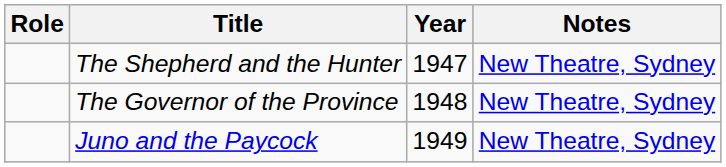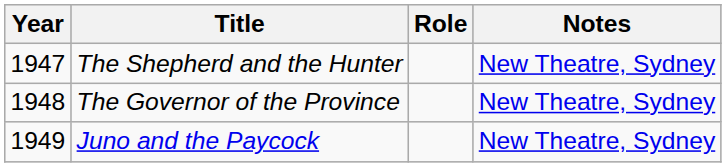columns swapped: Year <-> Role
